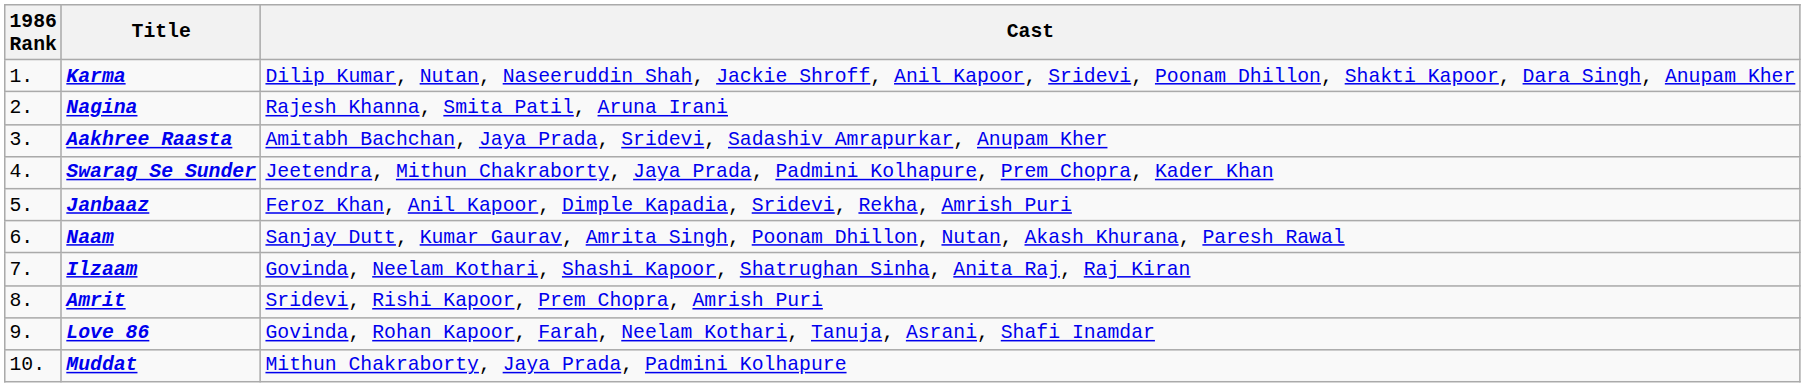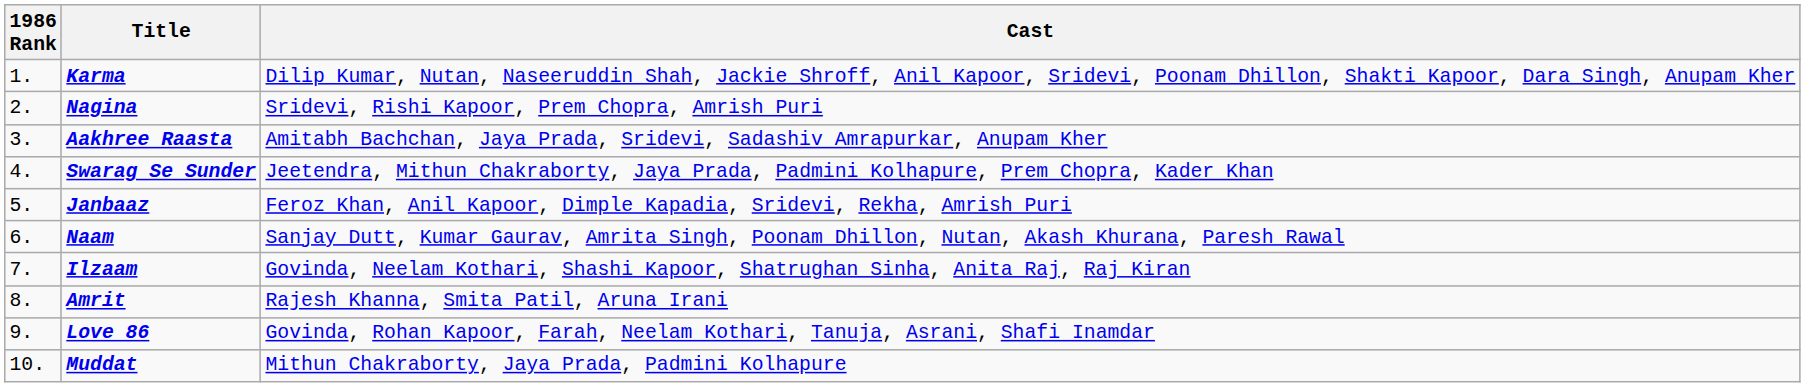Nagina | Cast: Rajesh Khanna, Smita Patil, Aruna Irani -> Sridevi, Rishi Kapoor, Prem Chopra, Amrish Puri
Amrit | Cast: Sridevi, Rishi Kapoor, Prem Chopra, Amrish Puri -> Rajesh Khanna, Smita Patil, Aruna Irani
